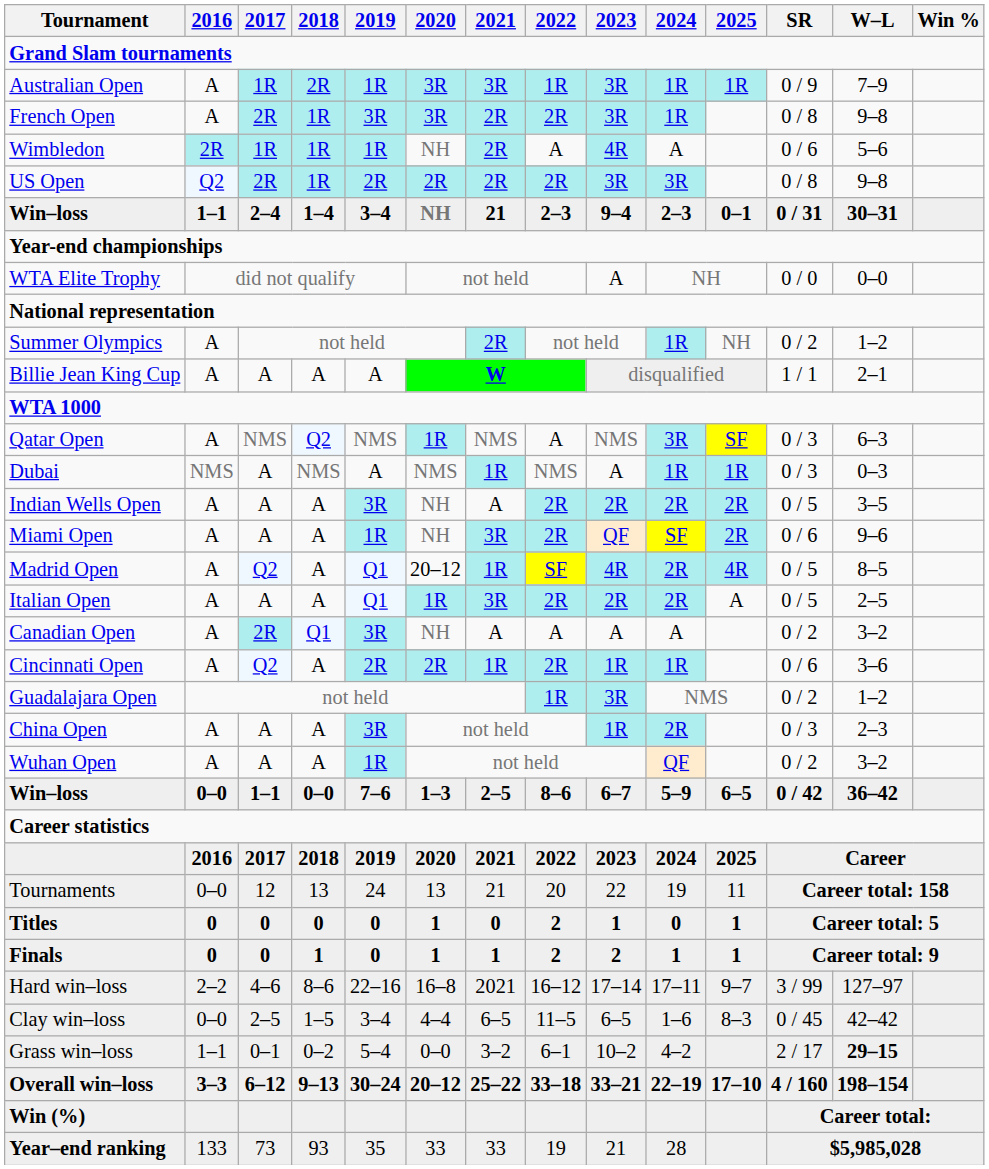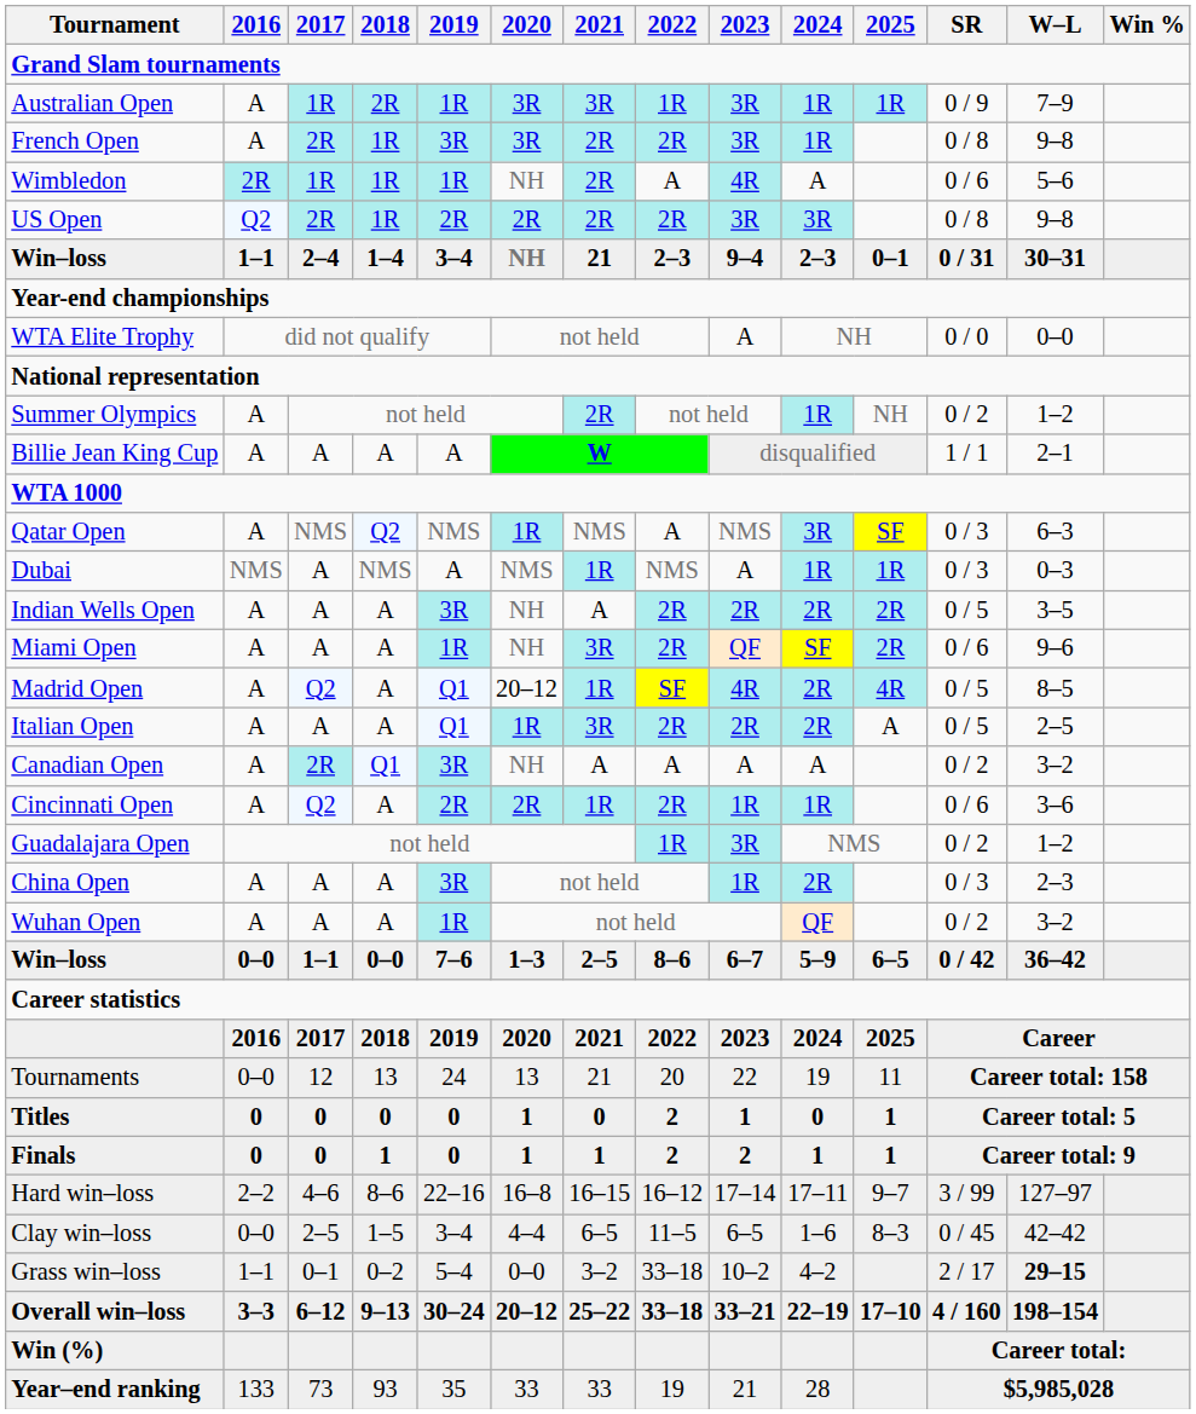Hard win–loss | 2021: 2021 -> 16–15
Grass win–loss | 2022: 6–1 -> 33–18
